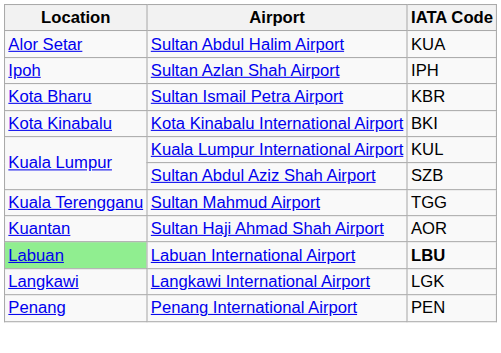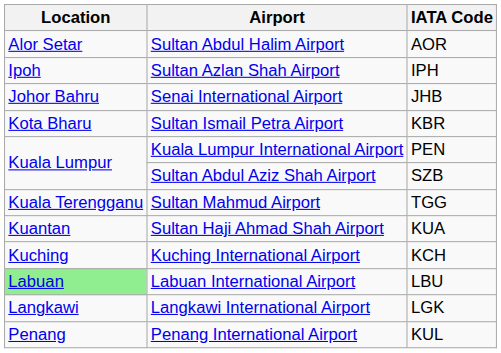Sultan Abdul Halim Airport | IATA Code: KUA -> AOR
+ row: Johor Bahru | Senai International Airport | JHB
- row: Kota Kinabalu | Kota Kinabalu International Airport | BKI
Kuala Lumpur International Airport | IATA Code: KUL -> PEN
Sultan Haji Ahmad Shah Airport | IATA Code: AOR -> KUA
+ row: Kuching | Kuching International Airport | KCH
Labuan International Airport | IATA Code: bold -> normal
Penang International Airport | IATA Code: PEN -> KUL
